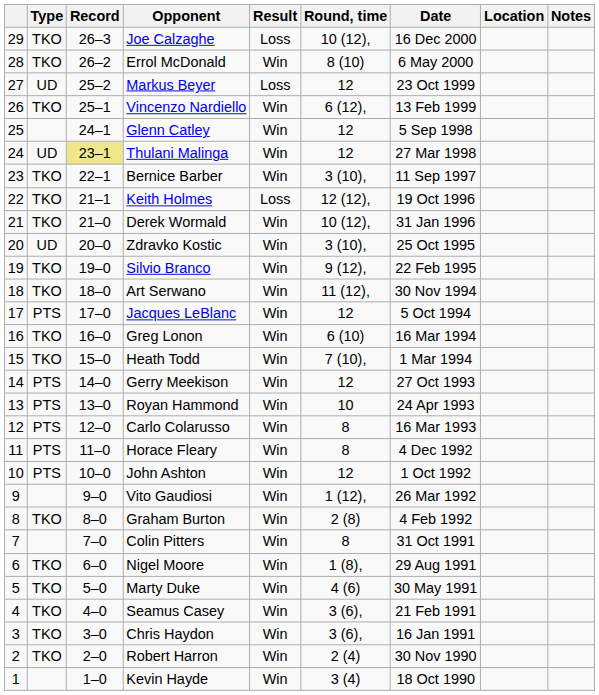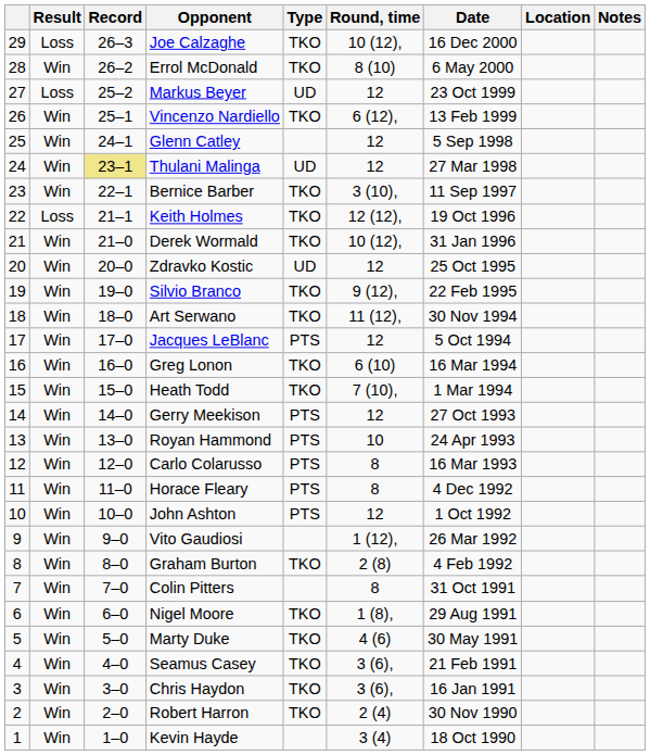columns swapped: Result <-> Type
Zdravko Kostic | Round, time: 3 (10), -> 12
